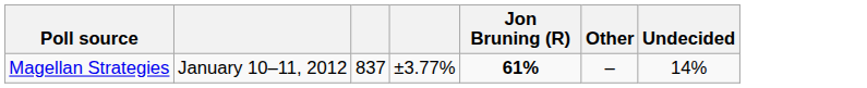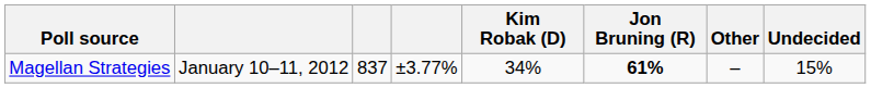+ column: Kim Robak (D) | 34%
Magellan Strategies | Undecided: 14% -> 15%
